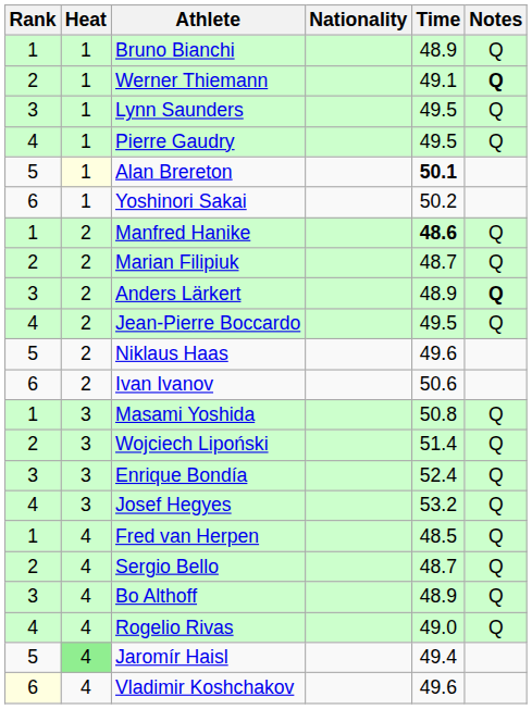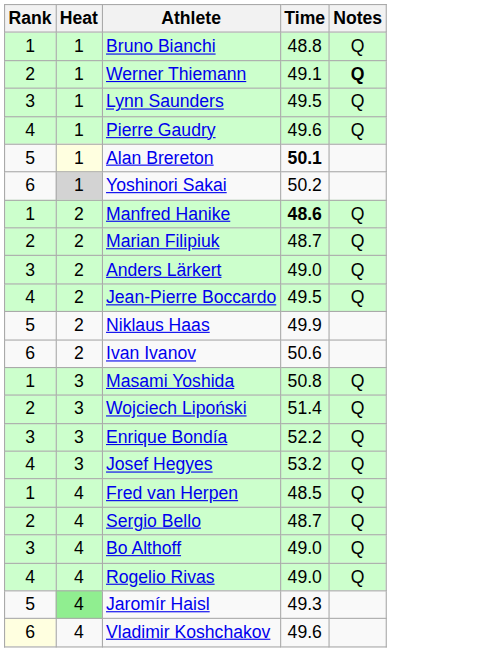- column: Nationality
Bruno Bianchi | Time: 48.9 -> 48.8
Pierre Gaudry | Time: 49.5 -> 49.6
Yoshinori Sakai | Heat: no background -> lightgrey background
Anders Lärkert | Time: 48.9 -> 49.0
Anders Lärkert | Notes: bold -> normal
Niklaus Haas | Time: 49.6 -> 49.9
Enrique Bondía | Time: 52.4 -> 52.2
Bo Althoff | Time: 48.9 -> 49.0
Jaromír Haisl | Time: 49.4 -> 49.3
